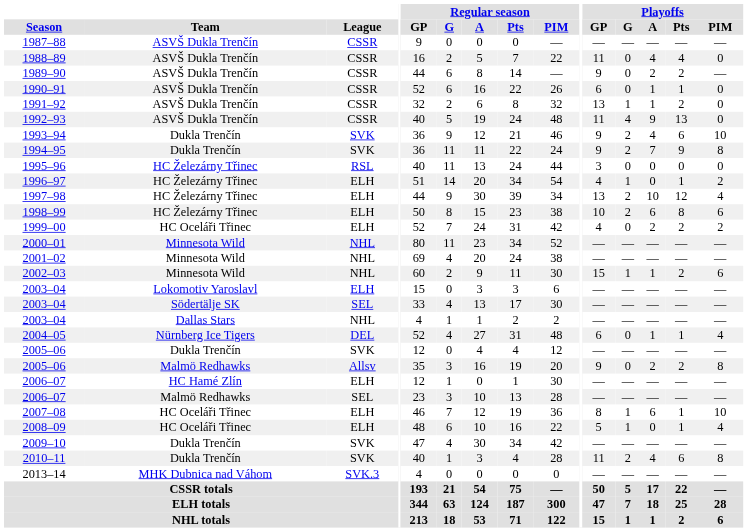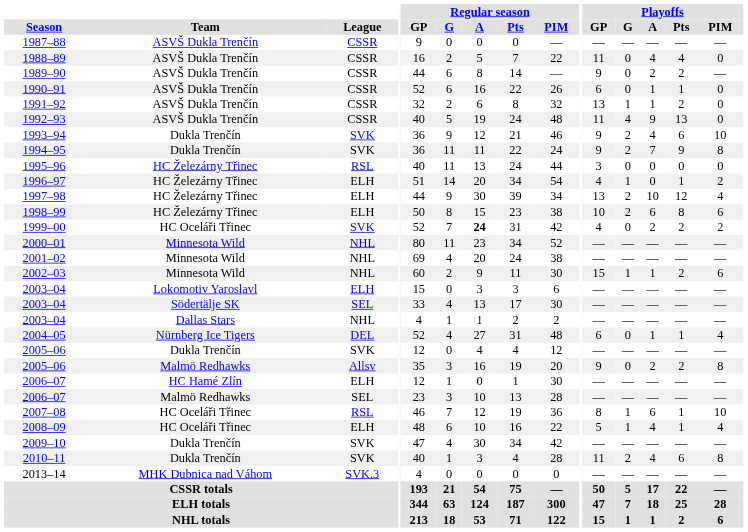1999–00 | League: ELH -> SVK
1999–00 | Regular season / A: normal -> bold
2007–08 | League: ELH -> RSL
2008–09 | Playoffs / A: 0 -> 4
